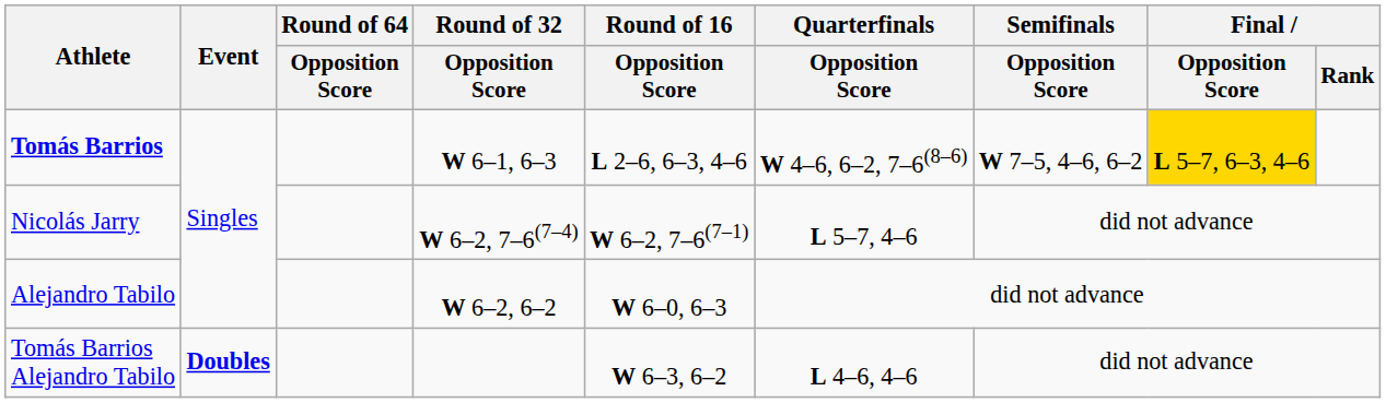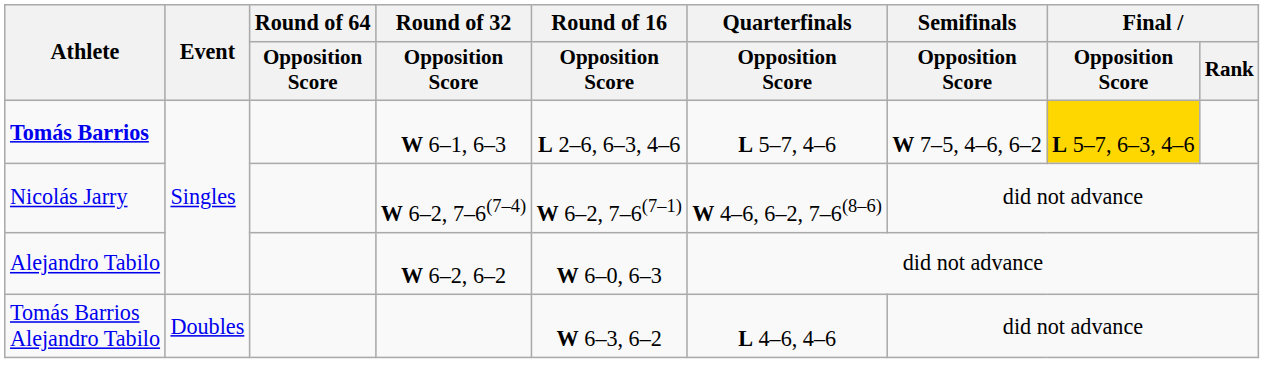Tomás Barrios | Quarterfinals / Opposition Score: W 4–6, 6–2, 7–6(8–6) -> L 5–7, 4–6
Nicolás Jarry | Quarterfinals / Opposition Score: L 5–7, 4–6 -> W 4–6, 6–2, 7–6(8–6)
Tomás Barrios Alejandro Tabilo | Event: bold -> normal
